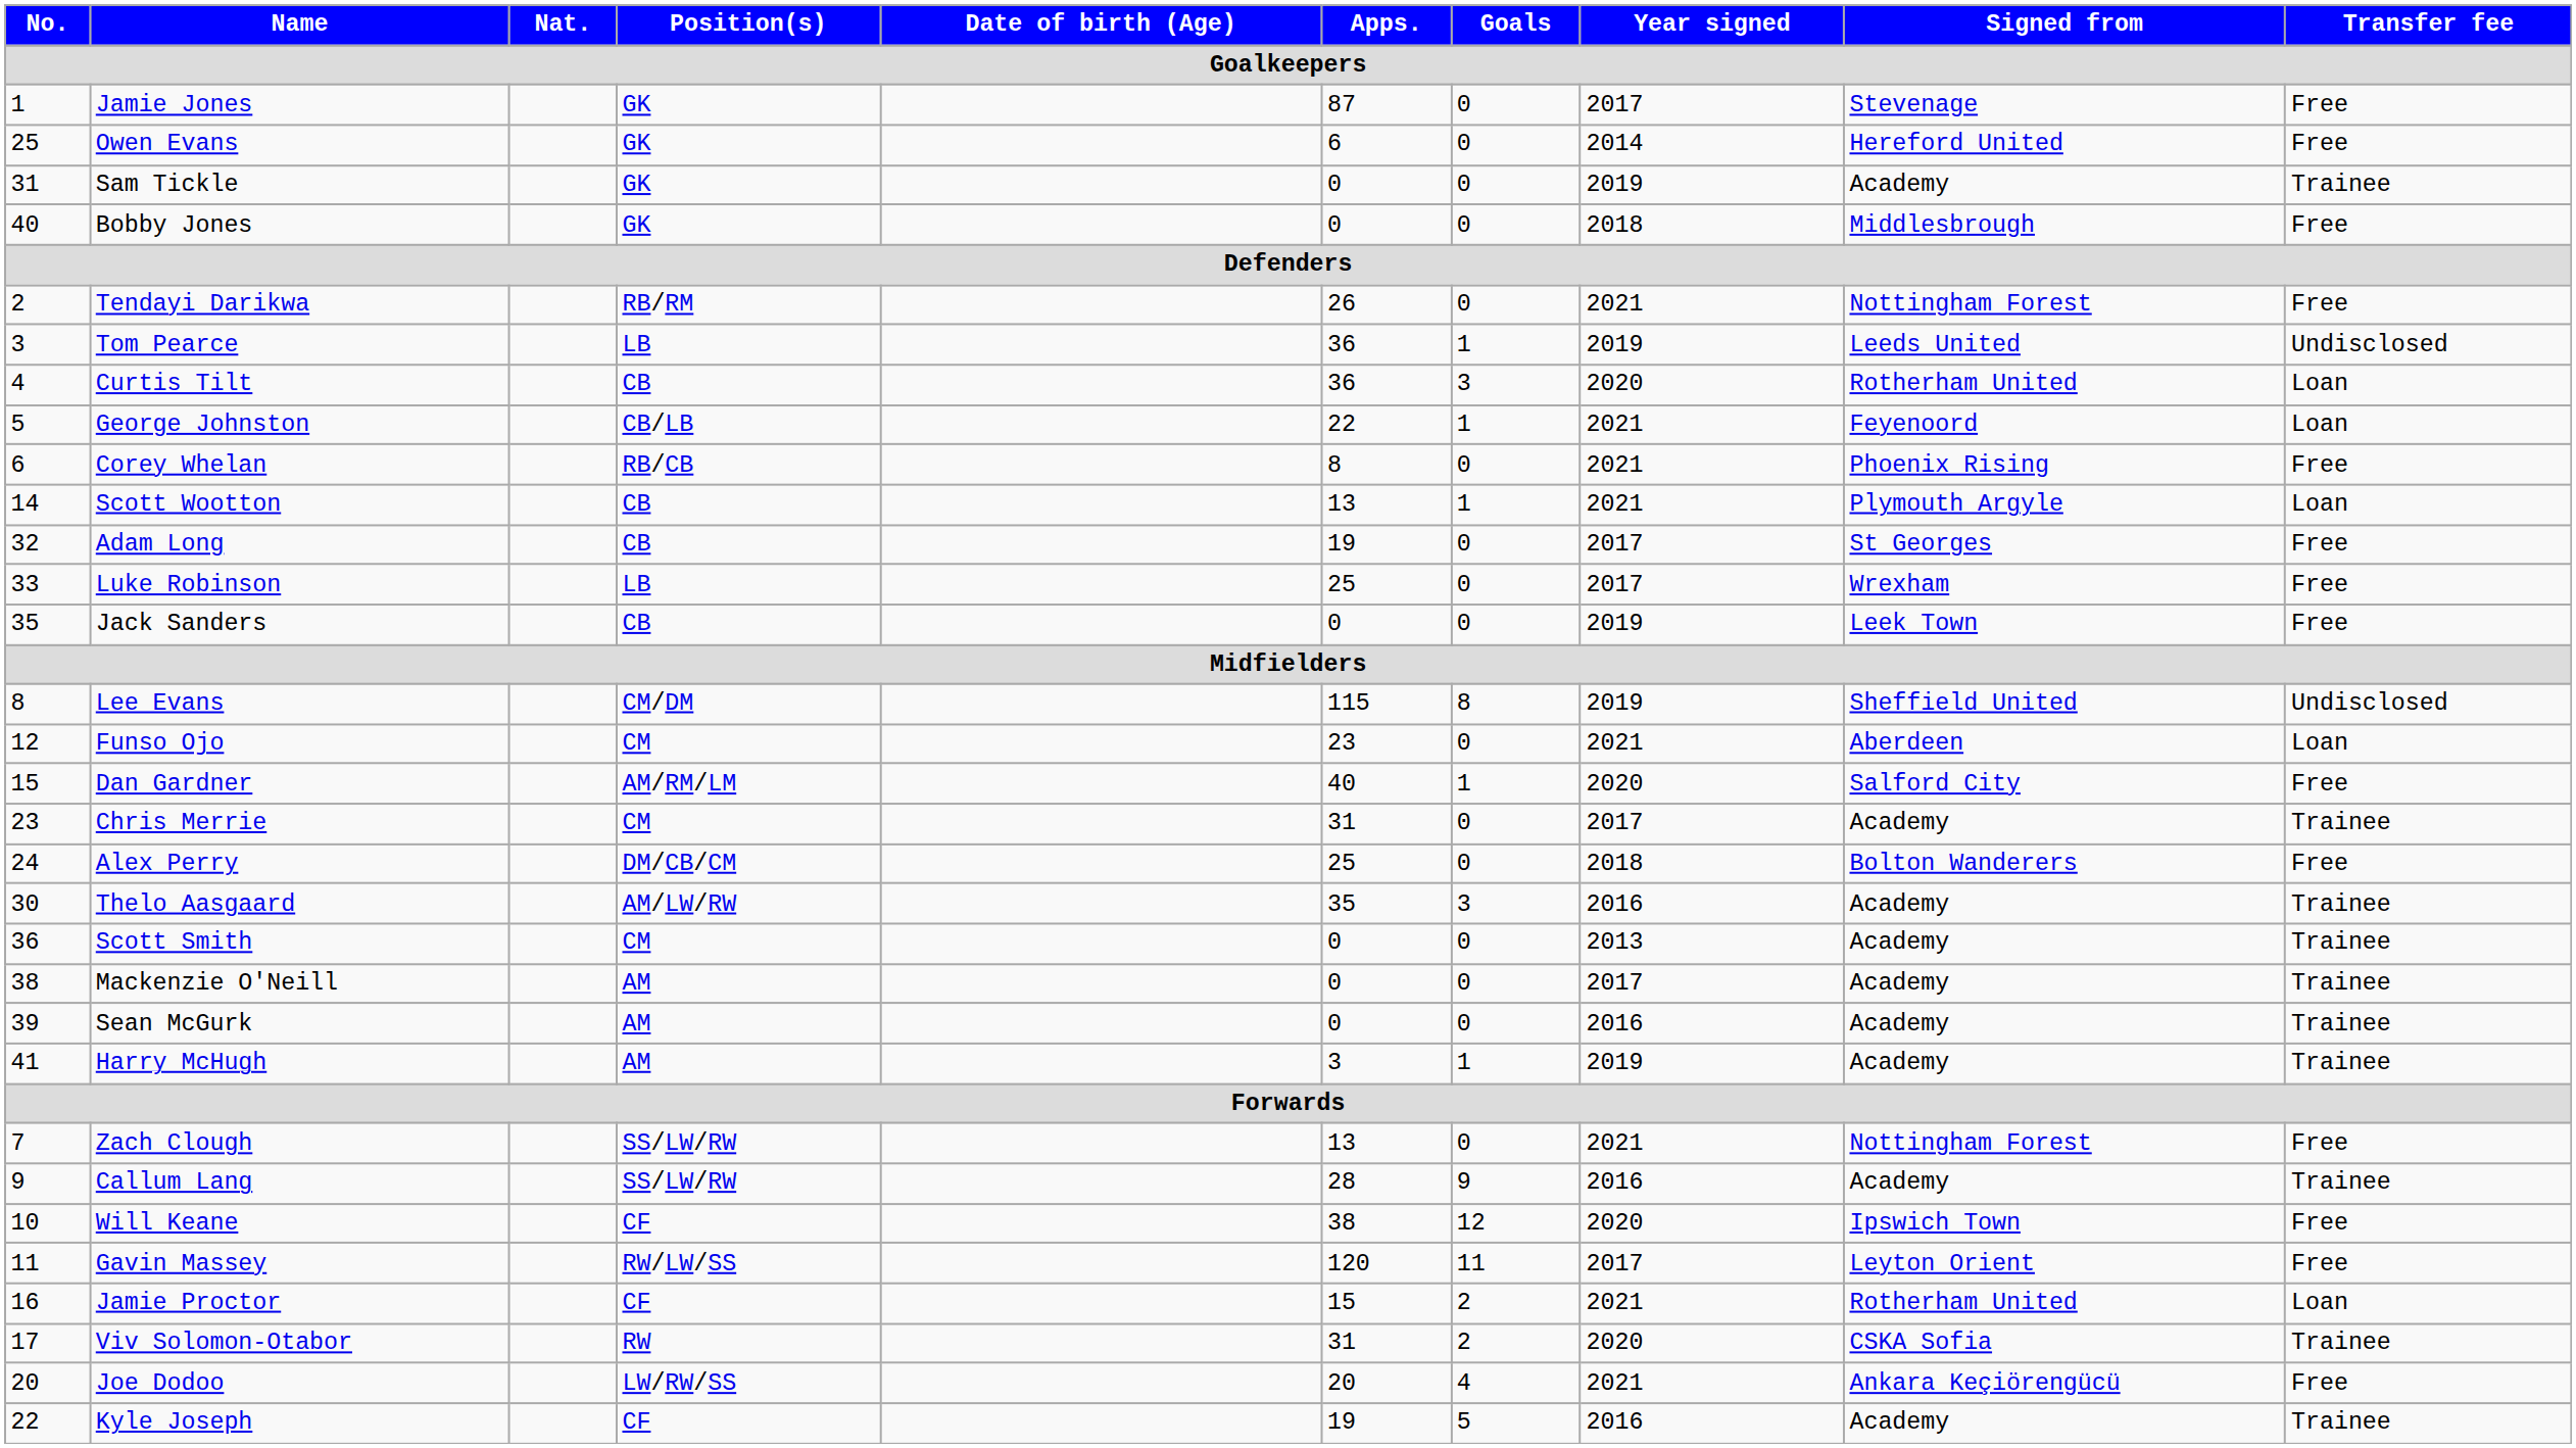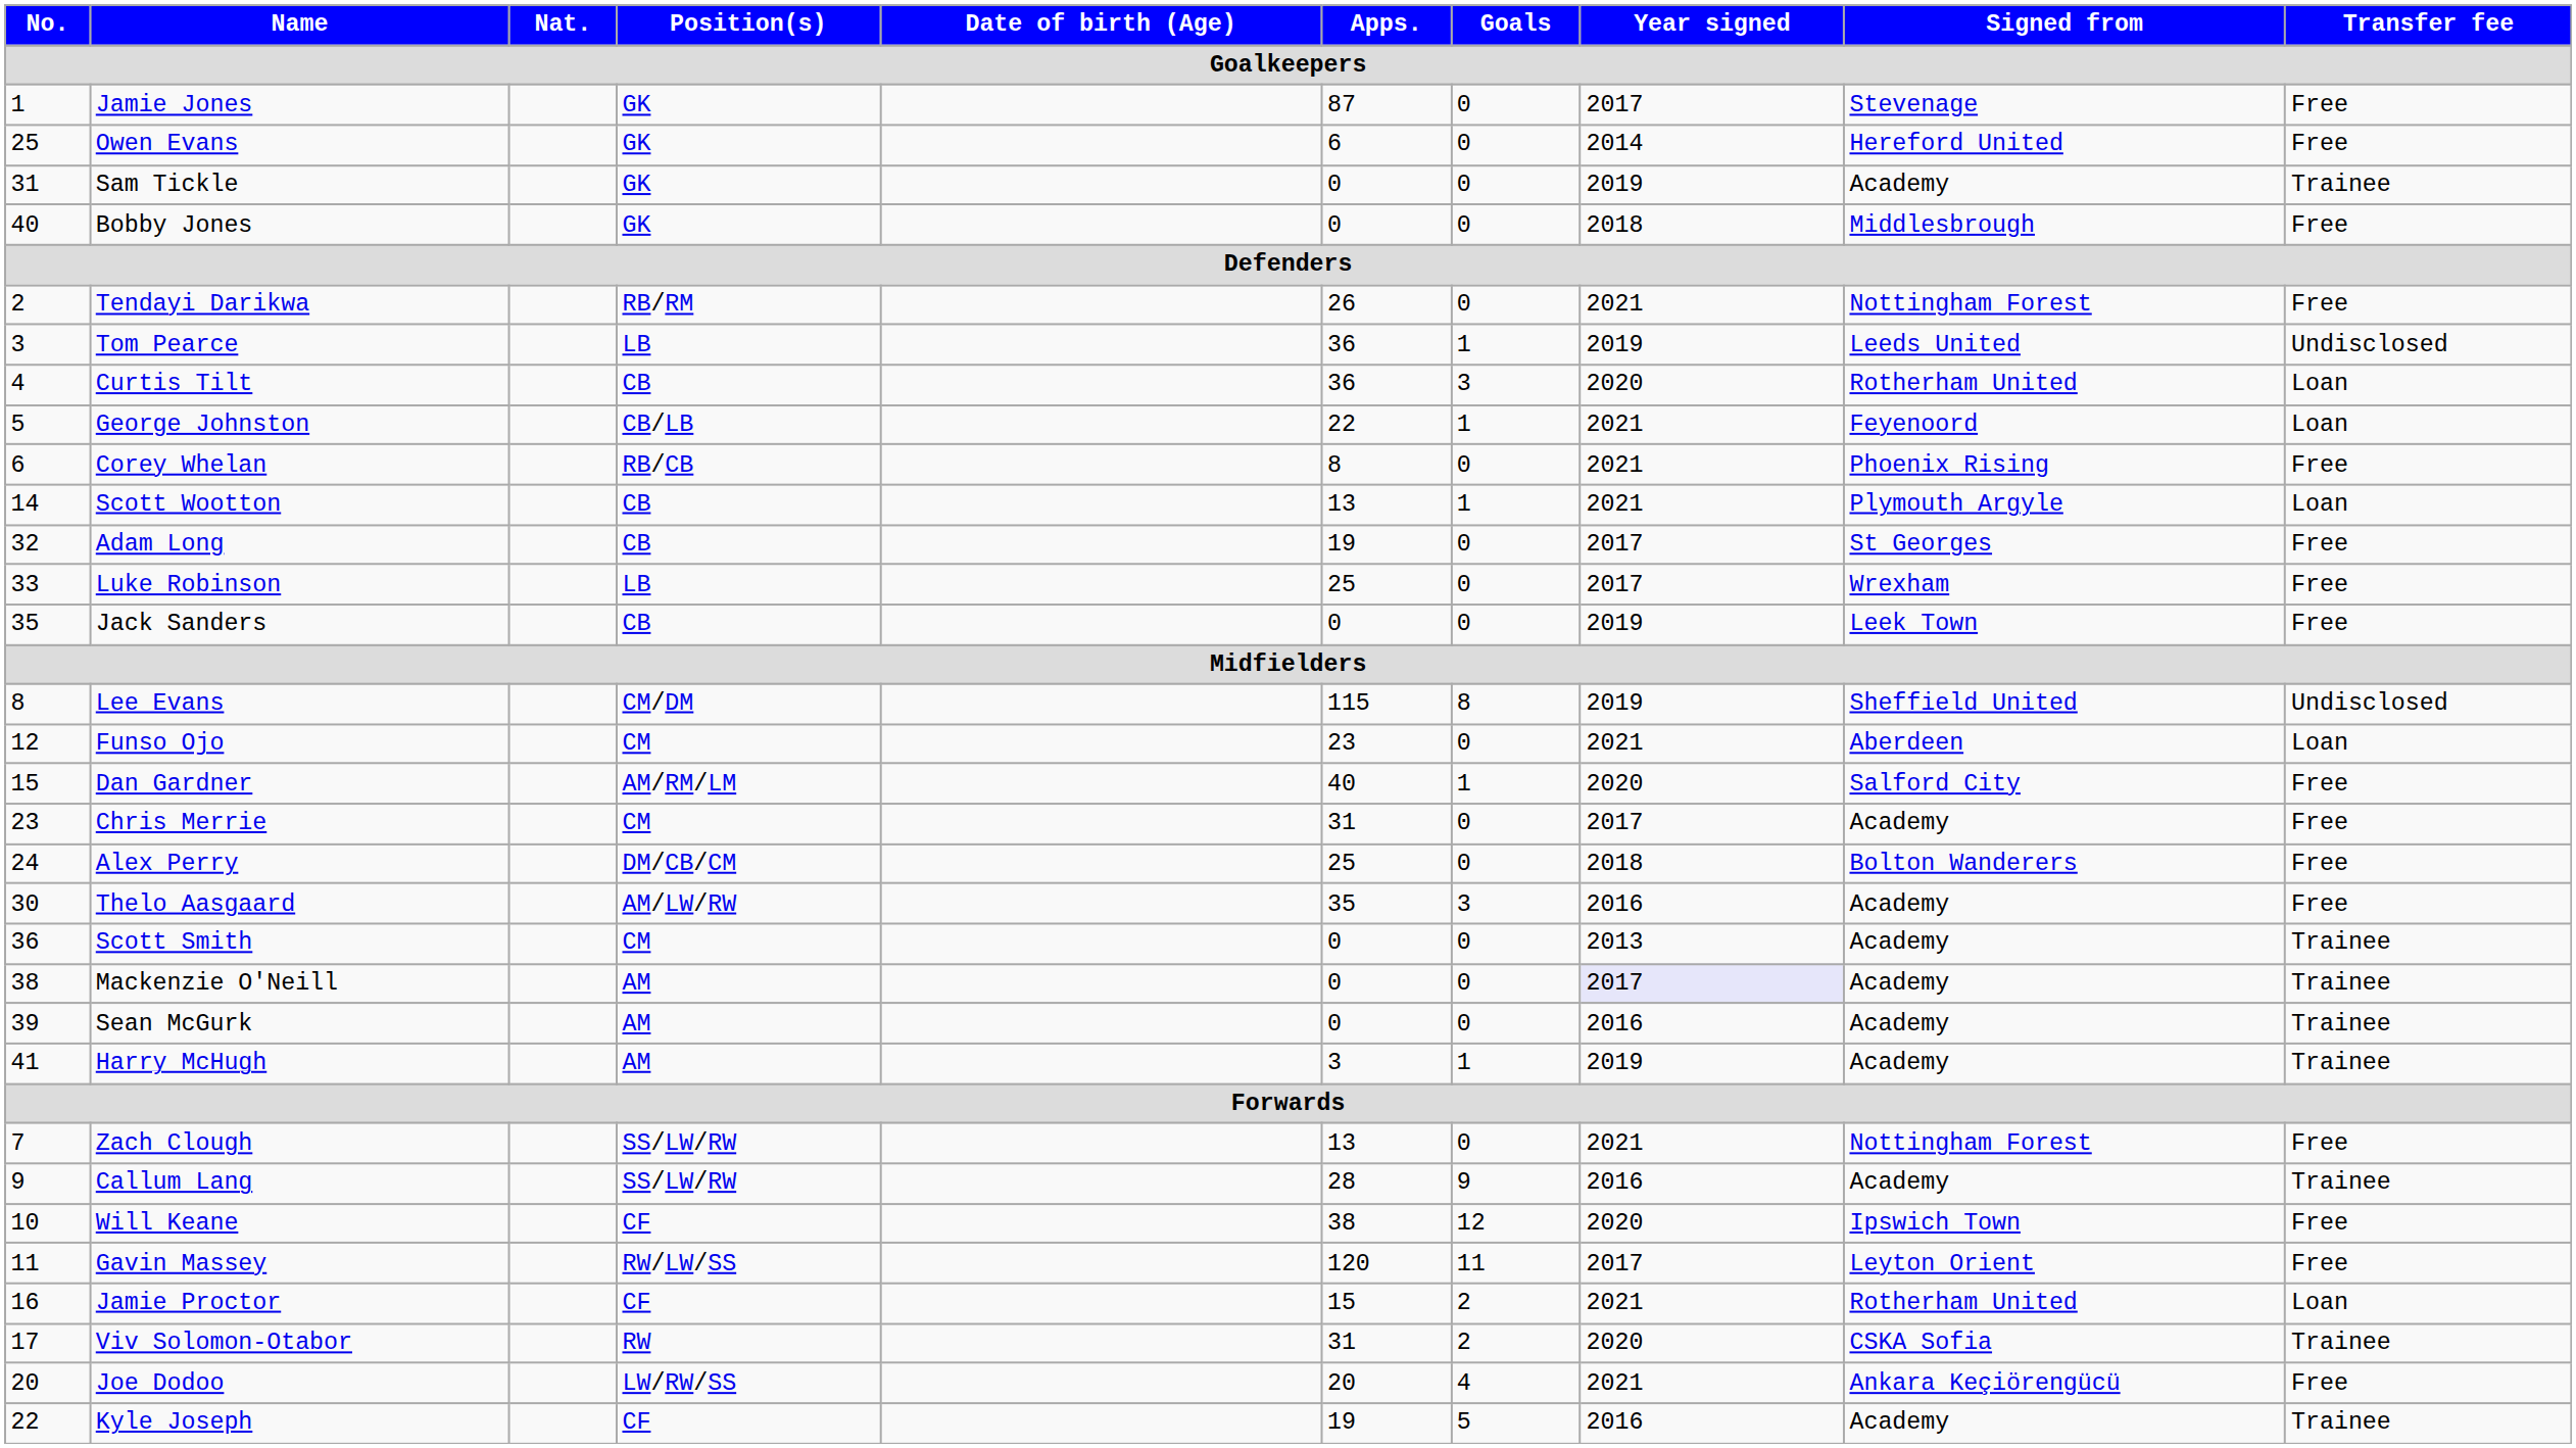Chris Merrie | Transfer fee: Trainee -> Free
Thelo Aasgaard | Transfer fee: Trainee -> Free
Mackenzie O'Neill | Year signed: no background -> lavender background
